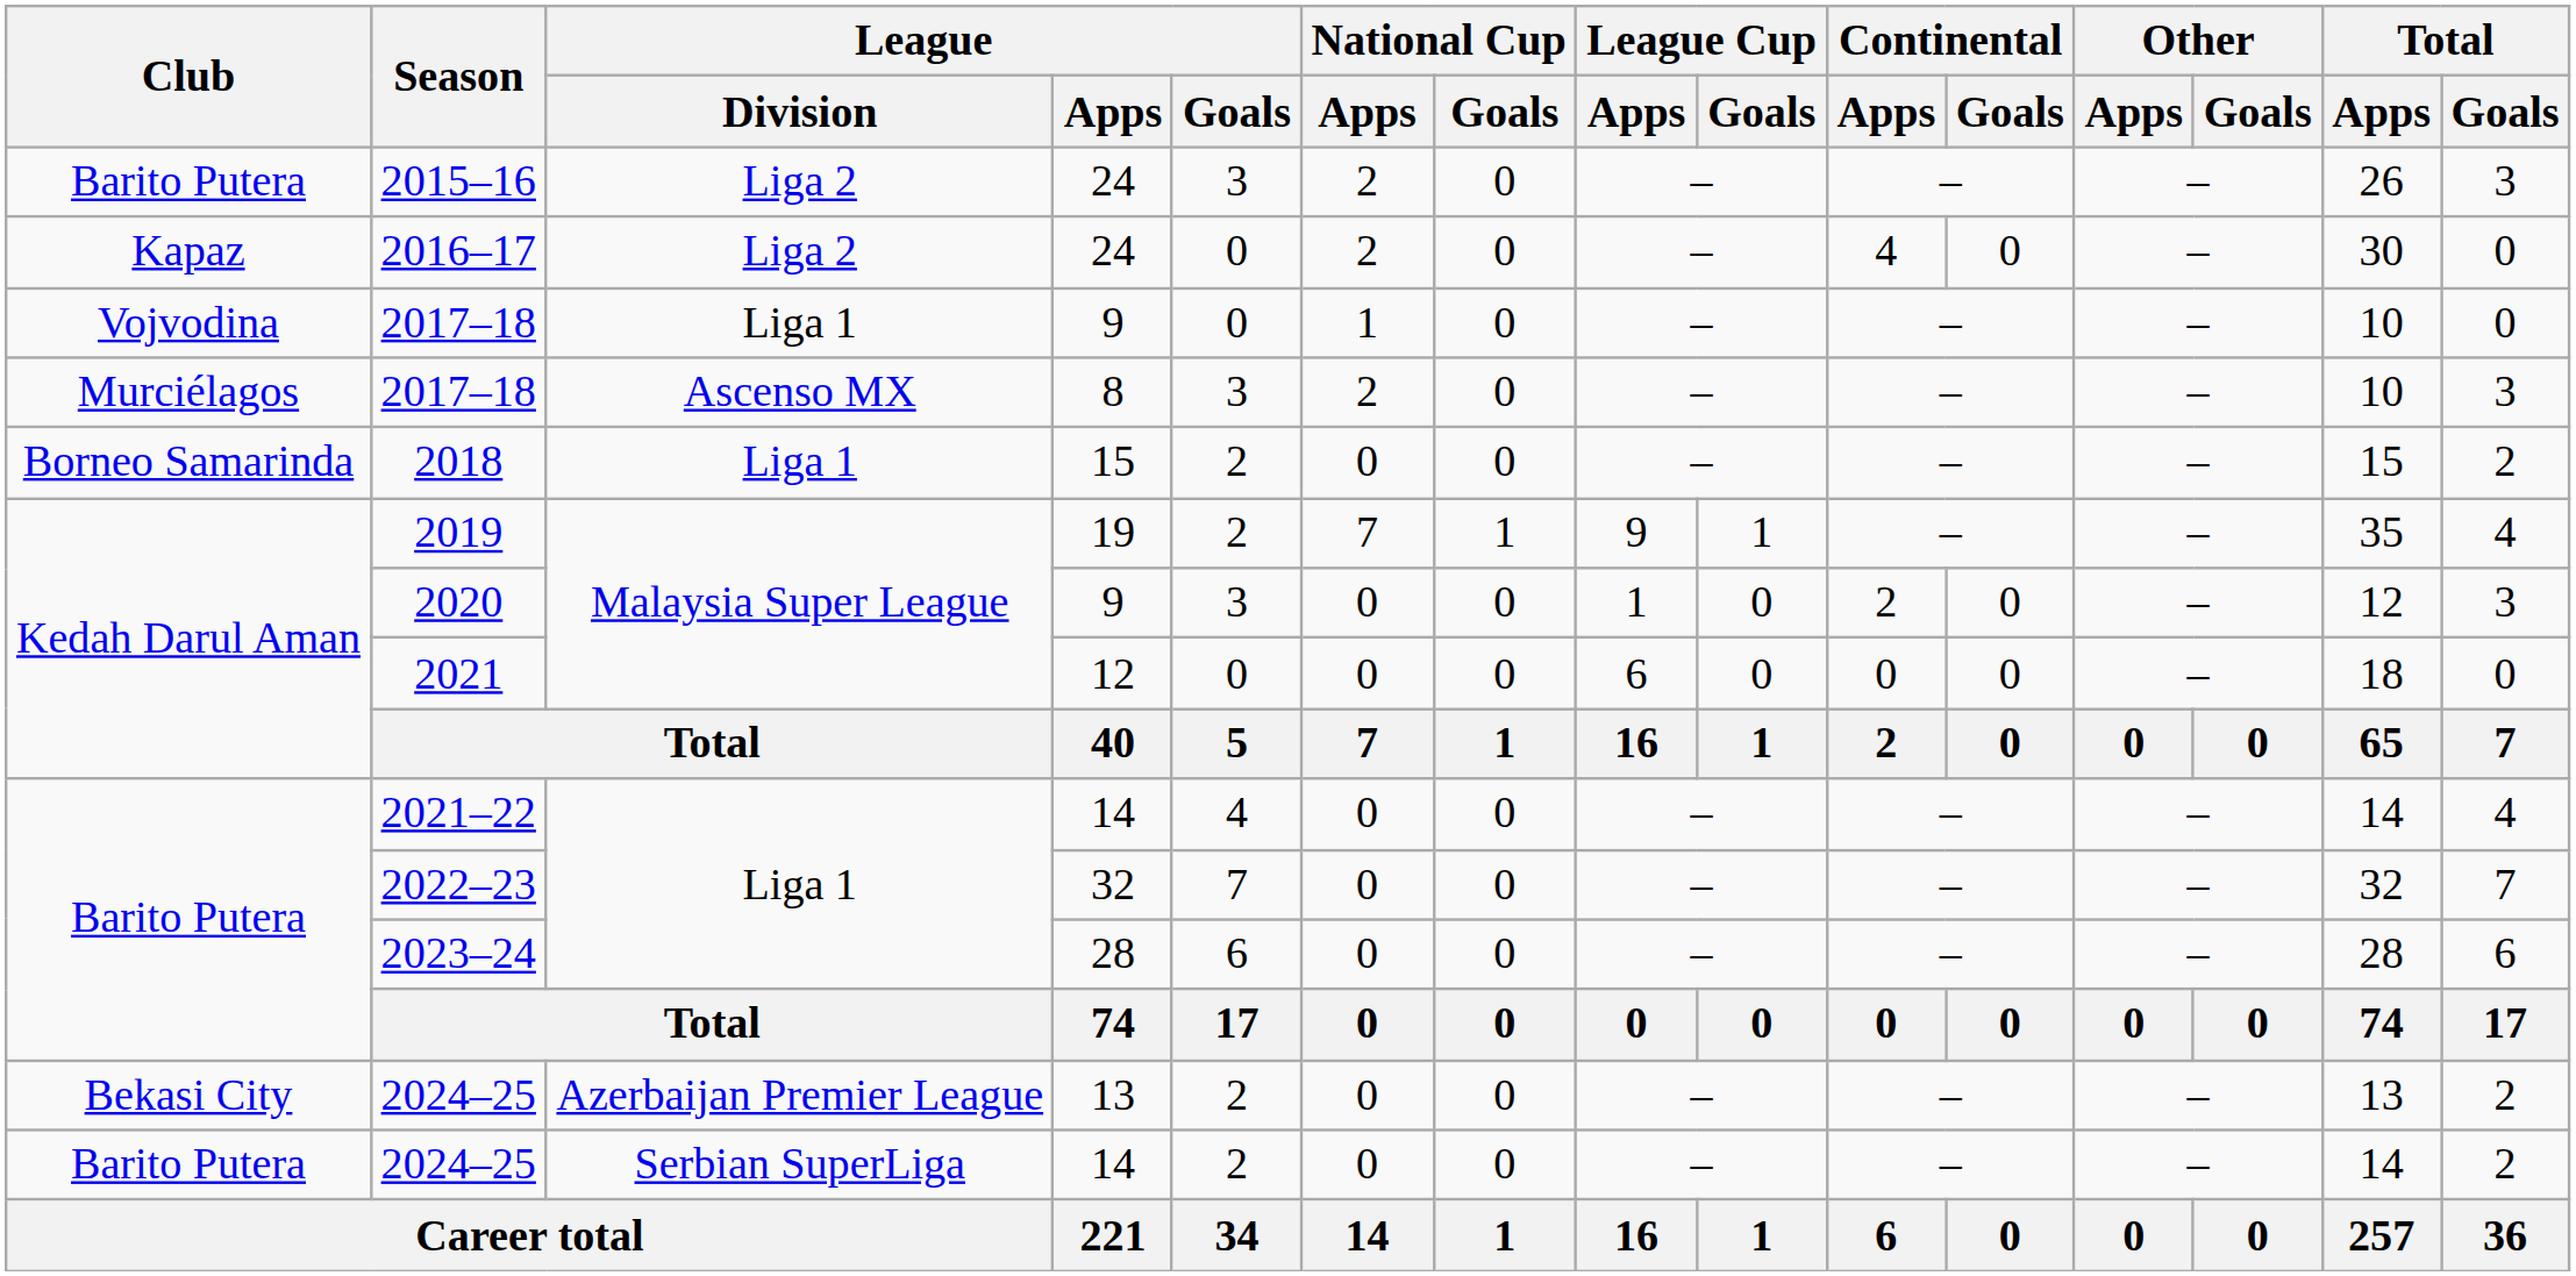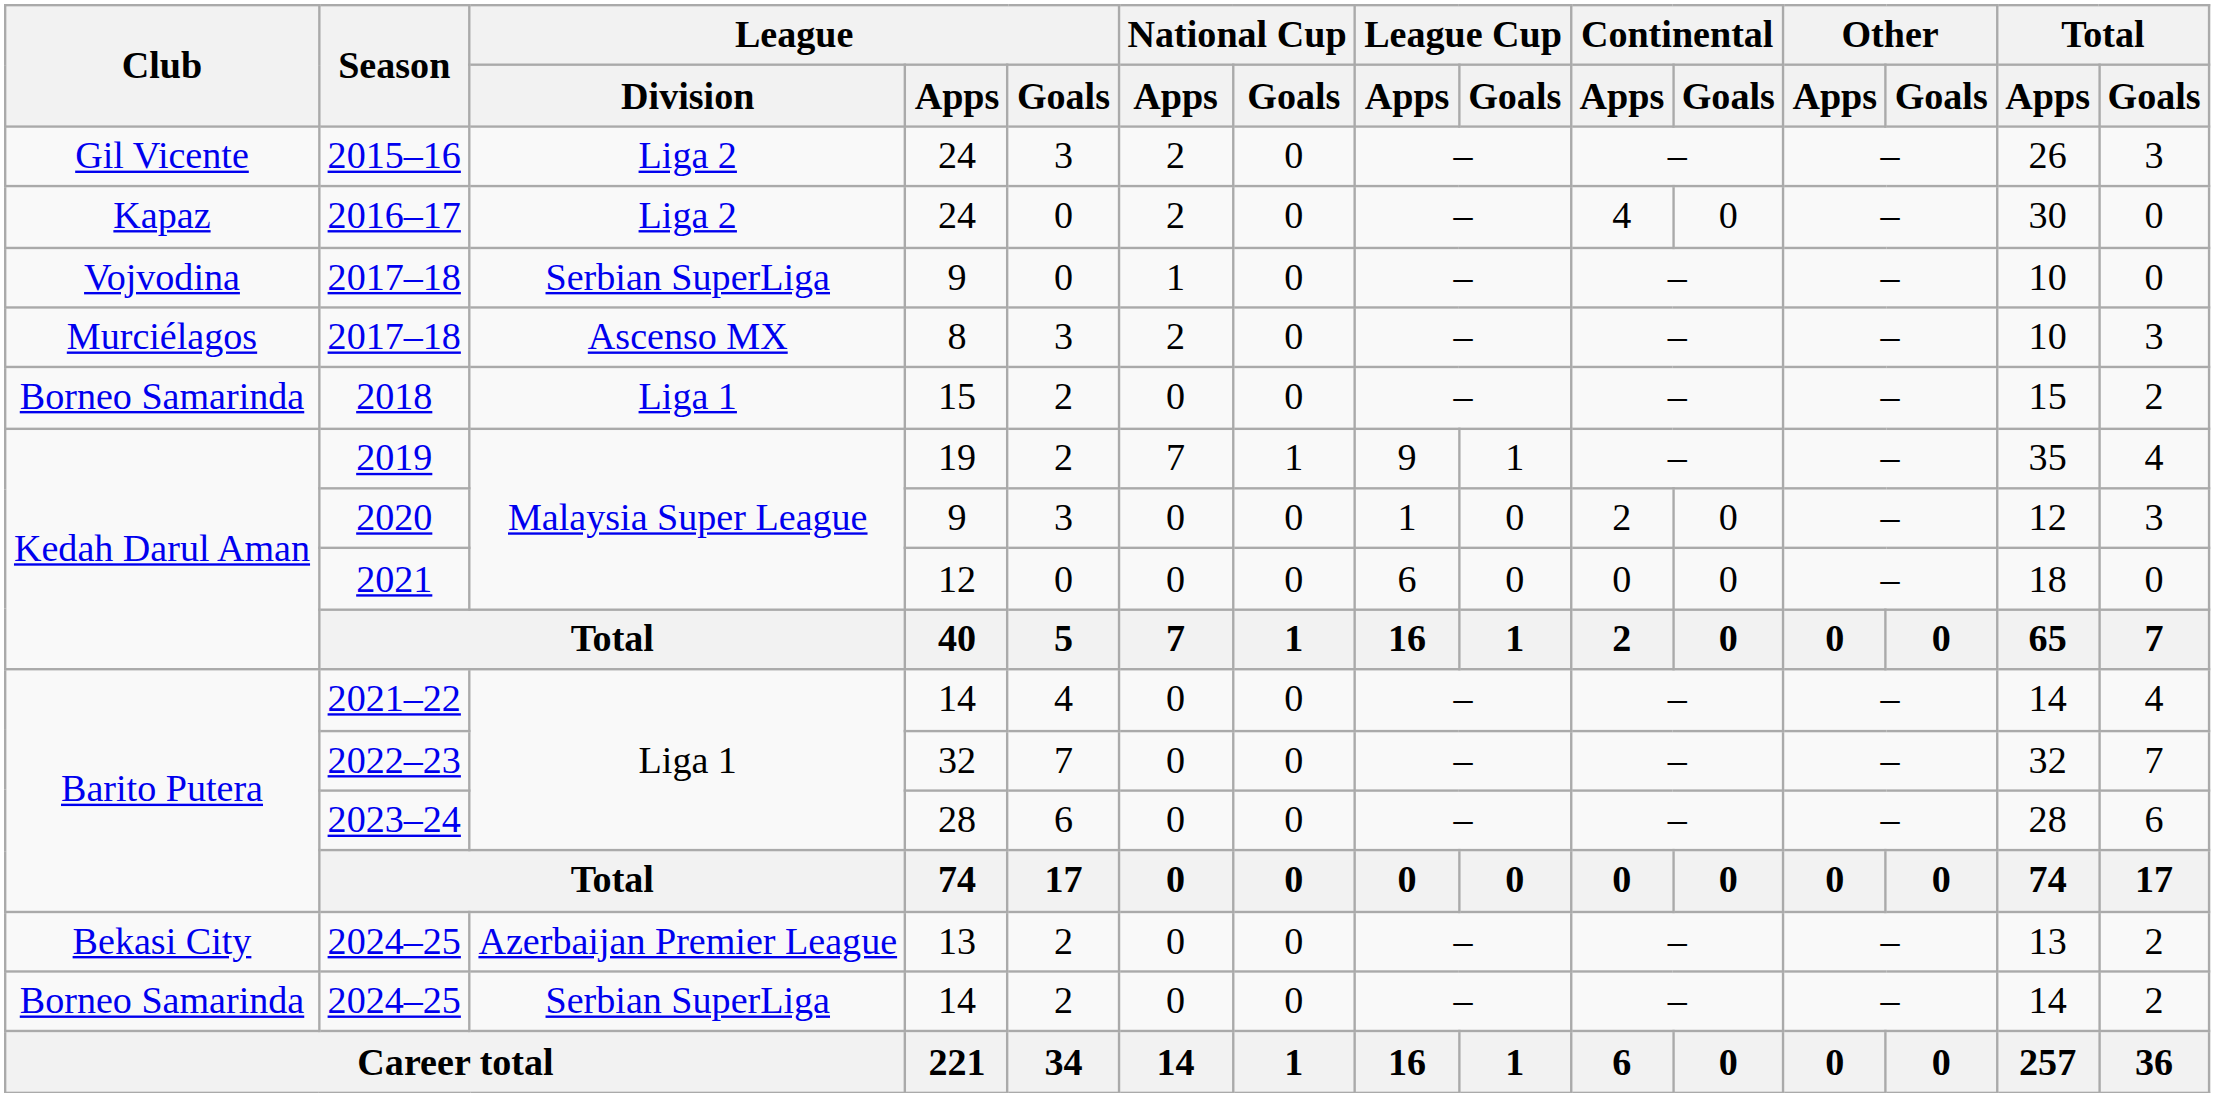2015–16 | Club: Barito Putera -> Gil Vicente
2017–18 / 9 | League / Division: Liga 1 -> Serbian SuperLiga
2024–25 / 14 | Club: Barito Putera -> Borneo Samarinda
